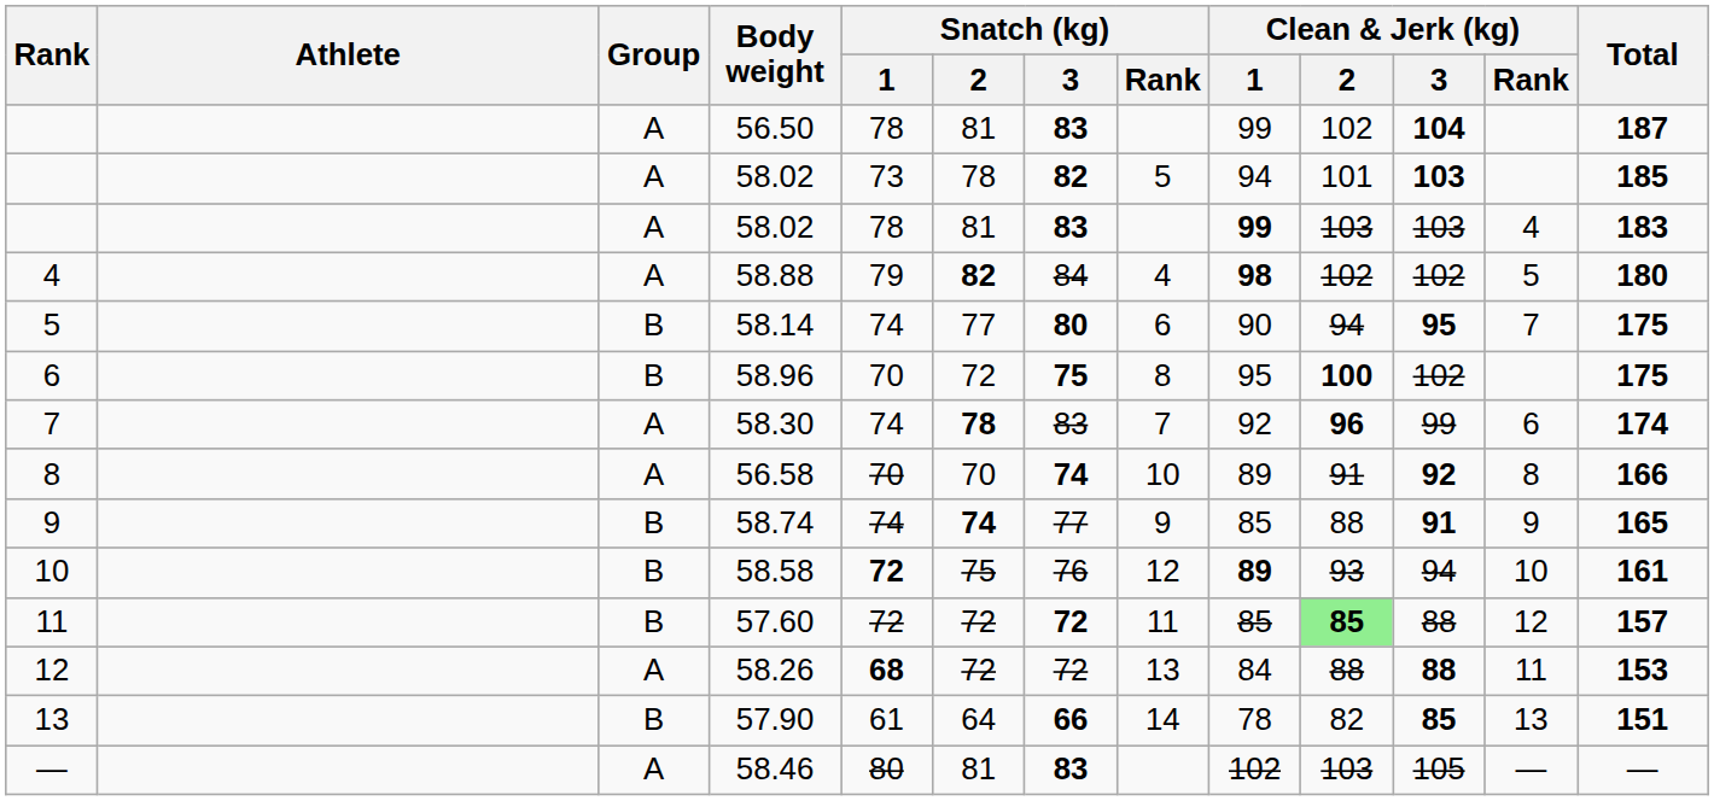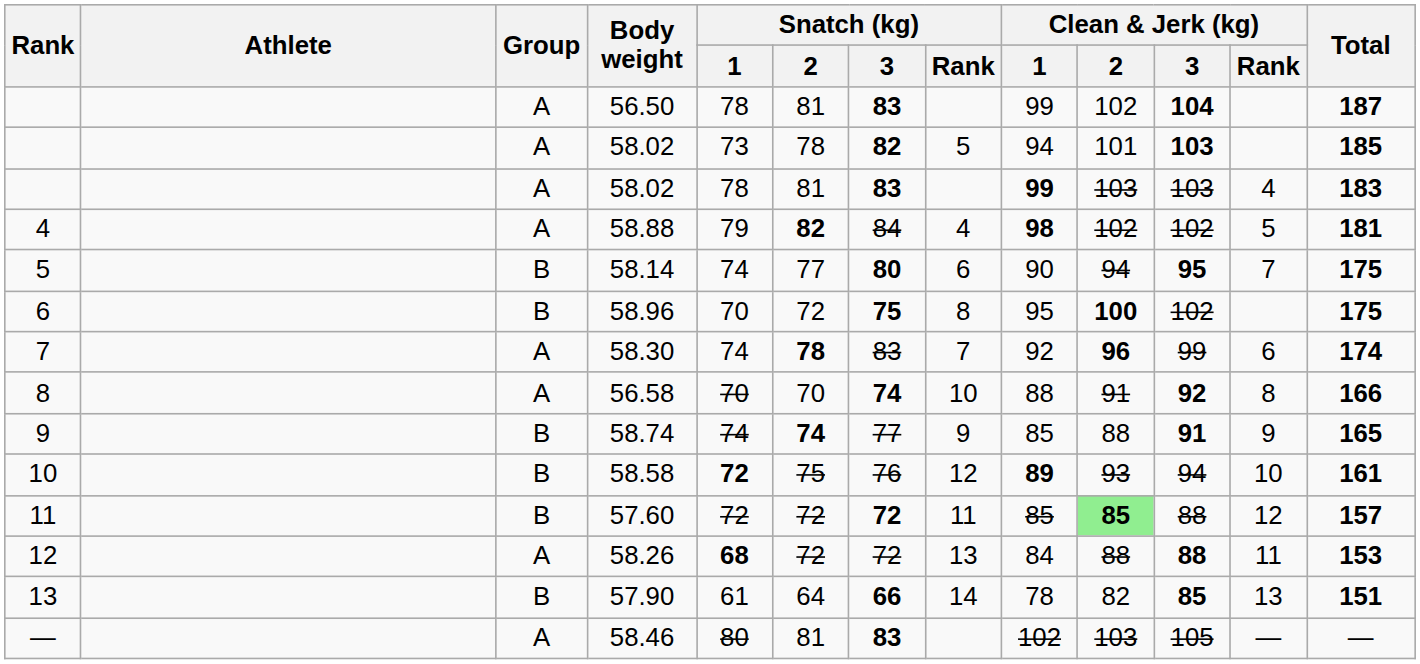58.88 | Total: 180 -> 181
56.58 | Clean & Jerk (kg) / 1: 89 -> 88
